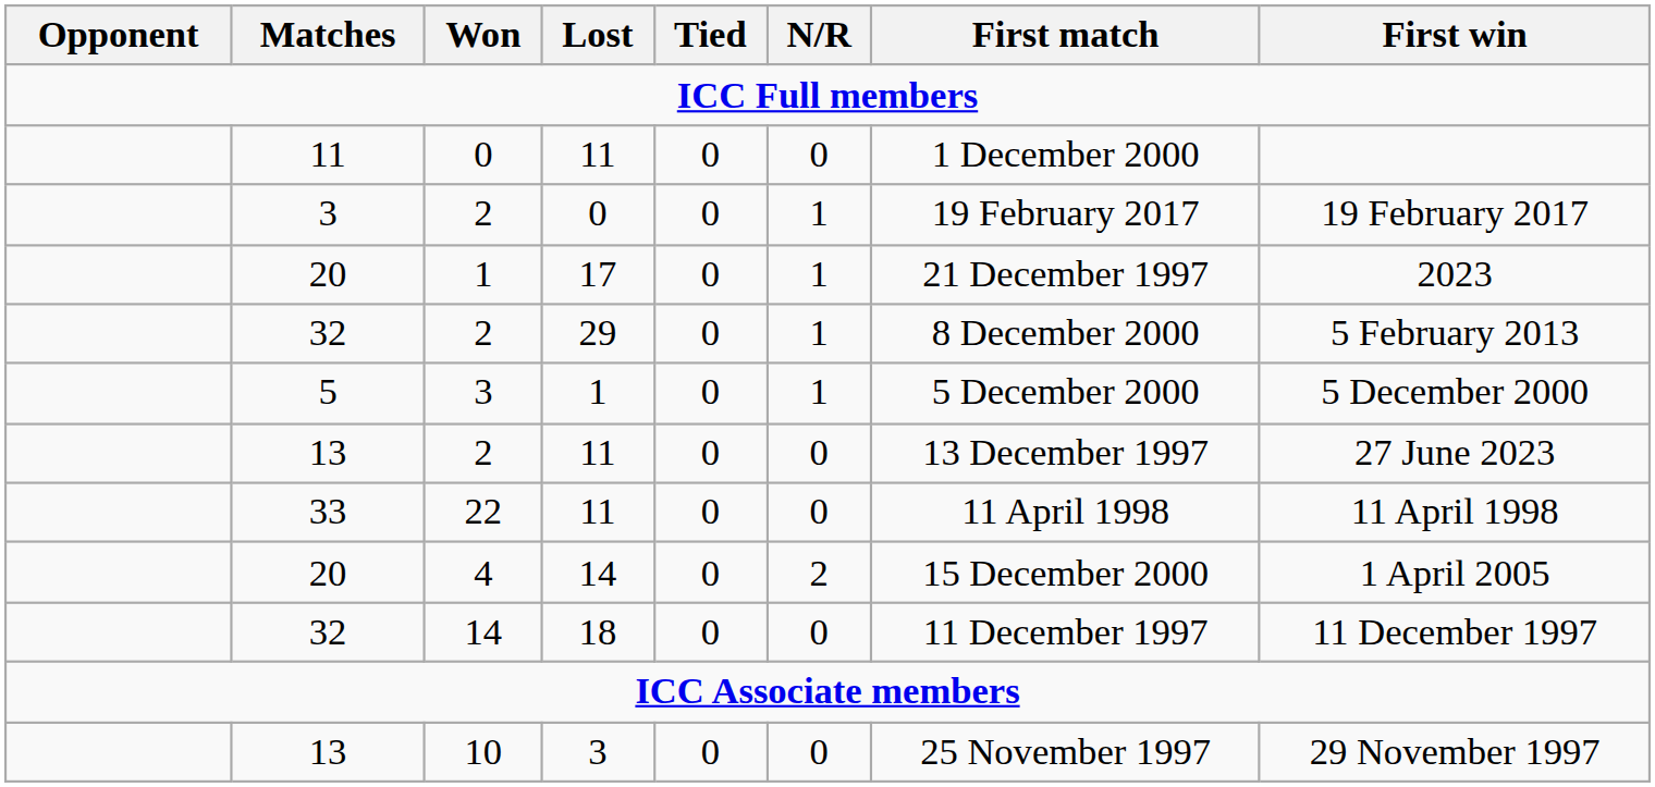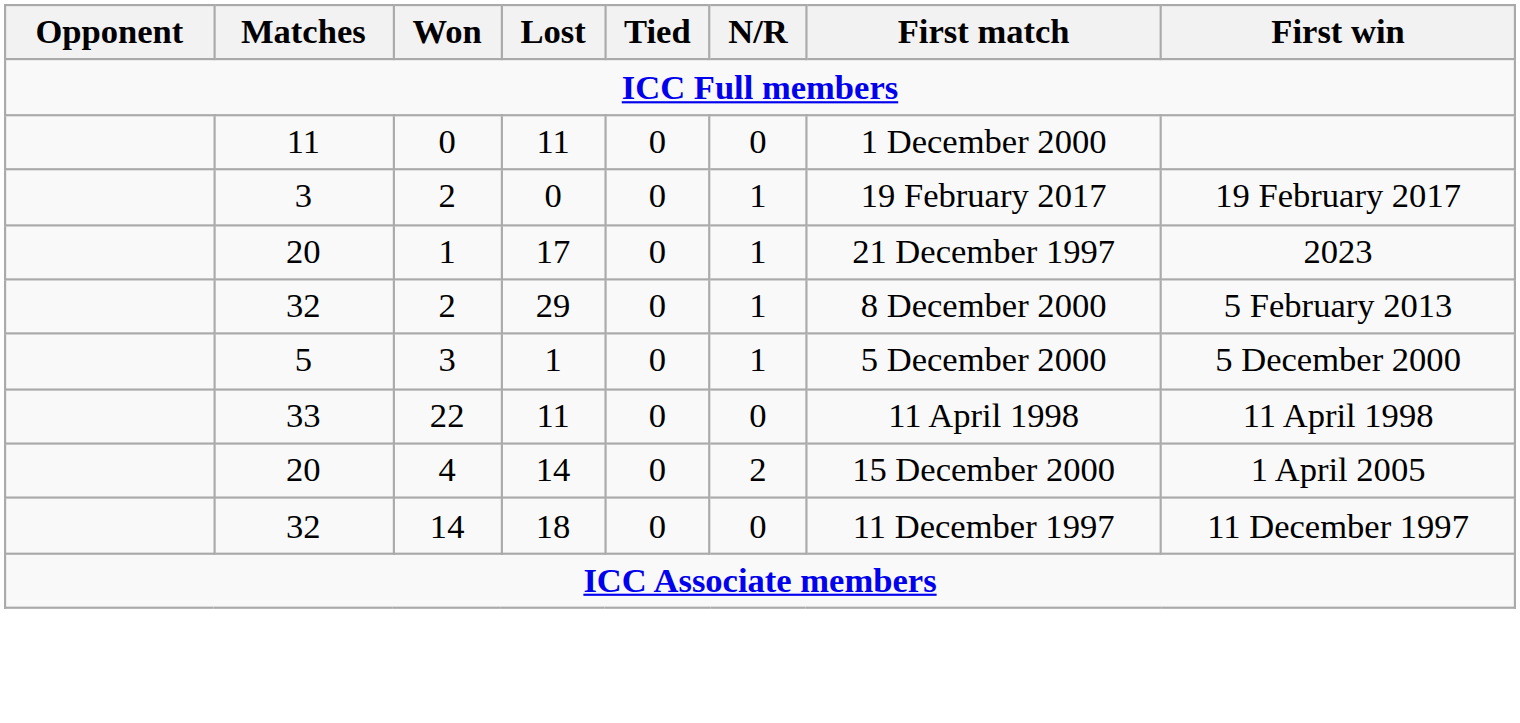- row: 13 | 2 | 11 | 0 | 0 | 13 December 1997 | 27 June 2023
- row: 13 | 10 | 3 | 0 | 0 | 25 November 1997 | 29 November 1997
